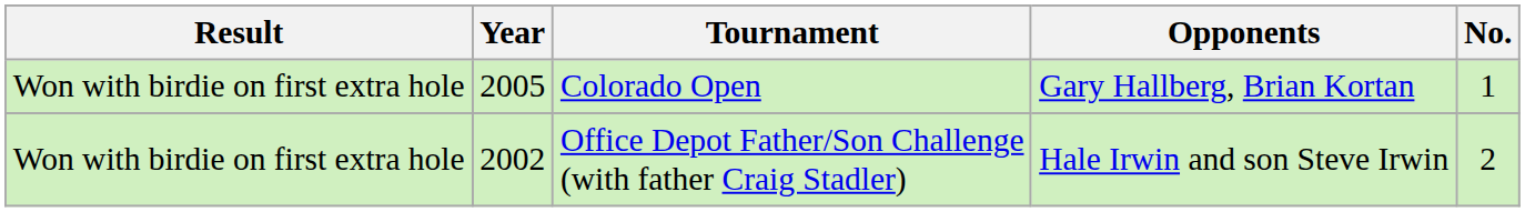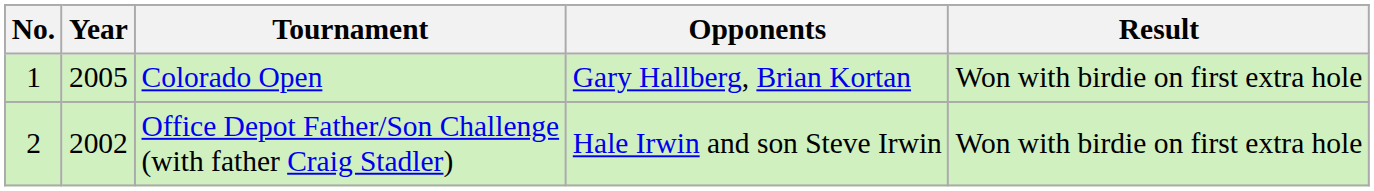columns swapped: No. <-> Result
